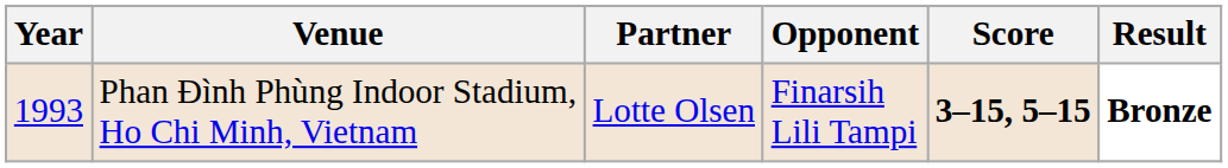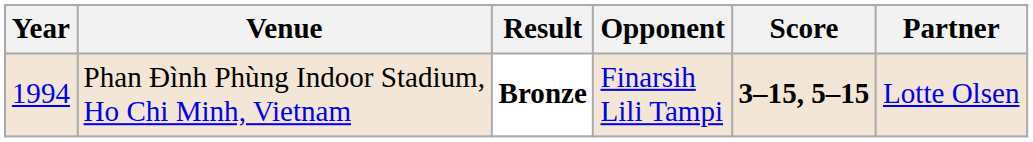columns swapped: Partner <-> Result
Phan Đình Phùng Indoor Stadium, Ho Chi Minh, Vietnam | Year: 1993 -> 1994
